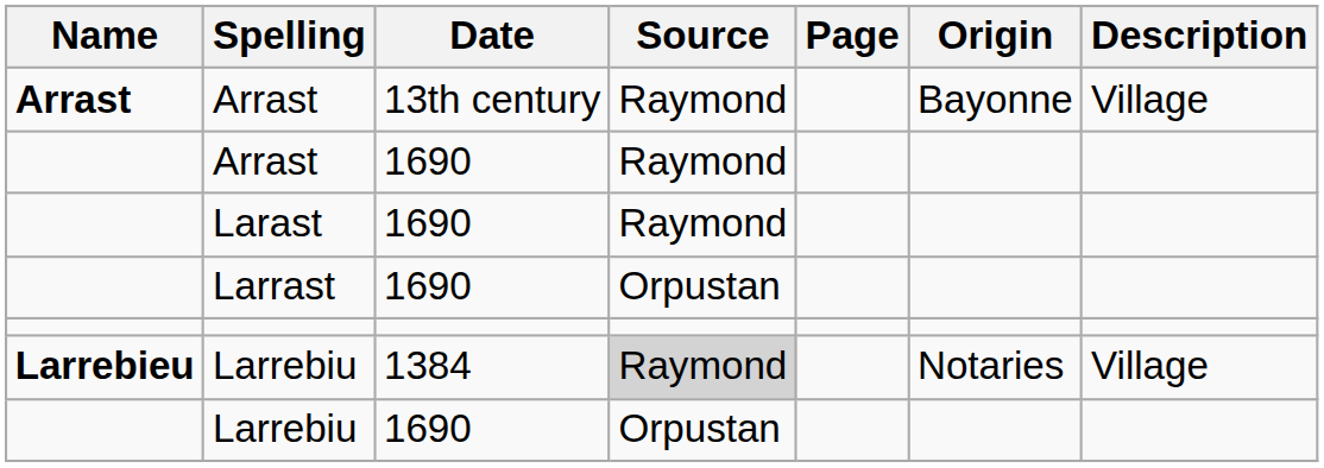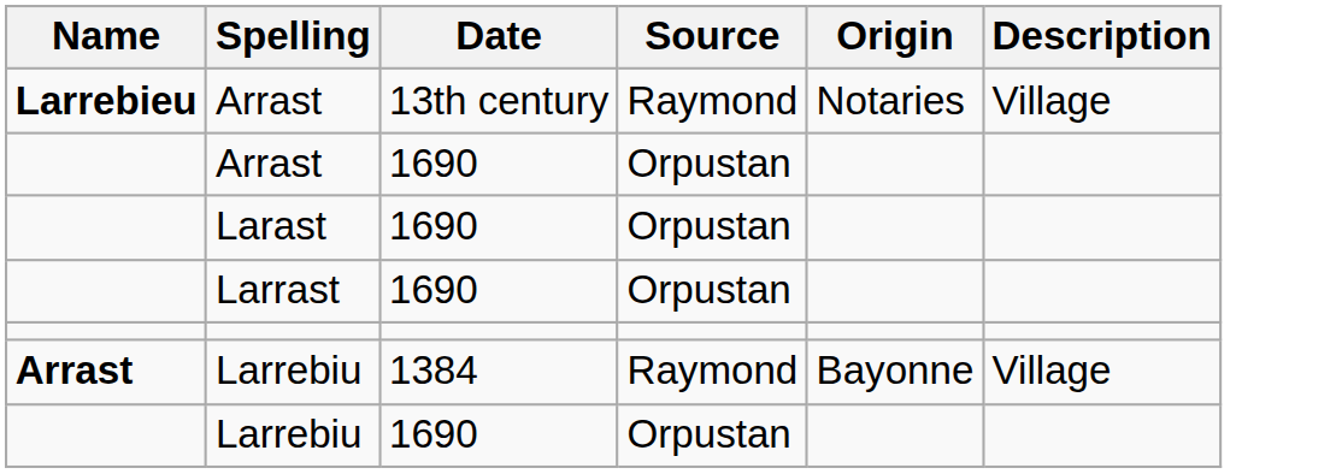- column: Page
Arrast / 13th century | Name: Arrast -> Larrebieu
Arrast / 13th century | Origin: Bayonne -> Notaries
Arrast / 1690 | Source: Raymond -> Orpustan
Larast | Source: Raymond -> Orpustan
Larrebiu / 1384 | Name: Larrebieu -> Arrast
Larrebiu / 1384 | Source: lightgrey background -> no background
Larrebiu / 1384 | Origin: Notaries -> Bayonne
